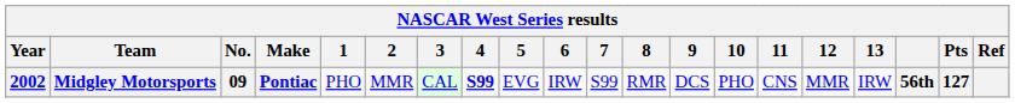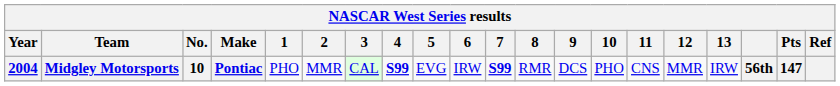Midgley Motorsports | Year: 2002 -> 2004
Midgley Motorsports | No.: 09 -> 10
Midgley Motorsports | 7: normal -> bold
Midgley Motorsports | Pts: 127 -> 147
